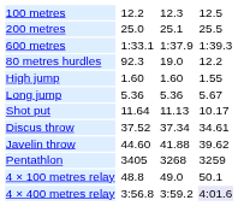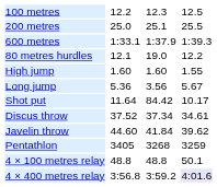80 metres hurdles | column 3: 92.3 -> 12.1
Long jump | column 5: 5.36 -> 3.56
Shot put | column 5: 11.13 -> 84.42
Javelin throw | column 5: 41.88 -> 41.84
4 × 100 metres relay | column 5: 49.0 -> 48.8
